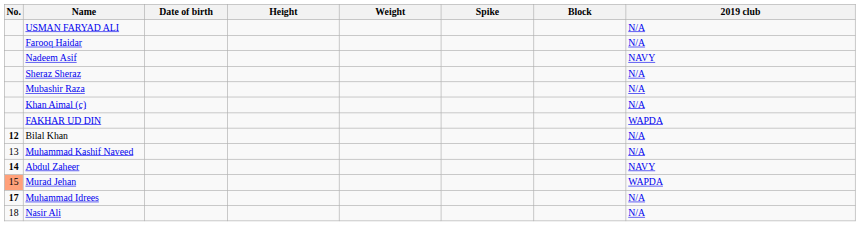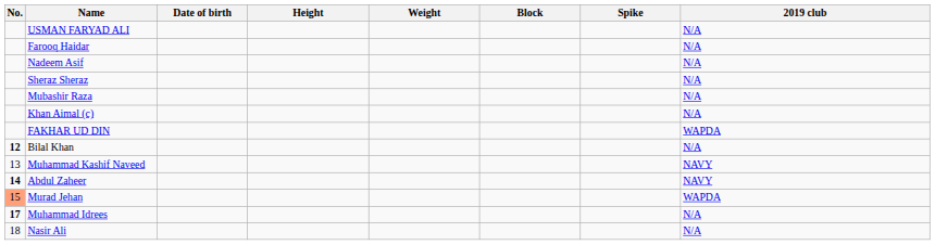columns swapped: Spike <-> Block
Nadeem Asif | 2019 club: NAVY -> N/A
Muhammad Kashif Naveed | 2019 club: N/A -> NAVY
